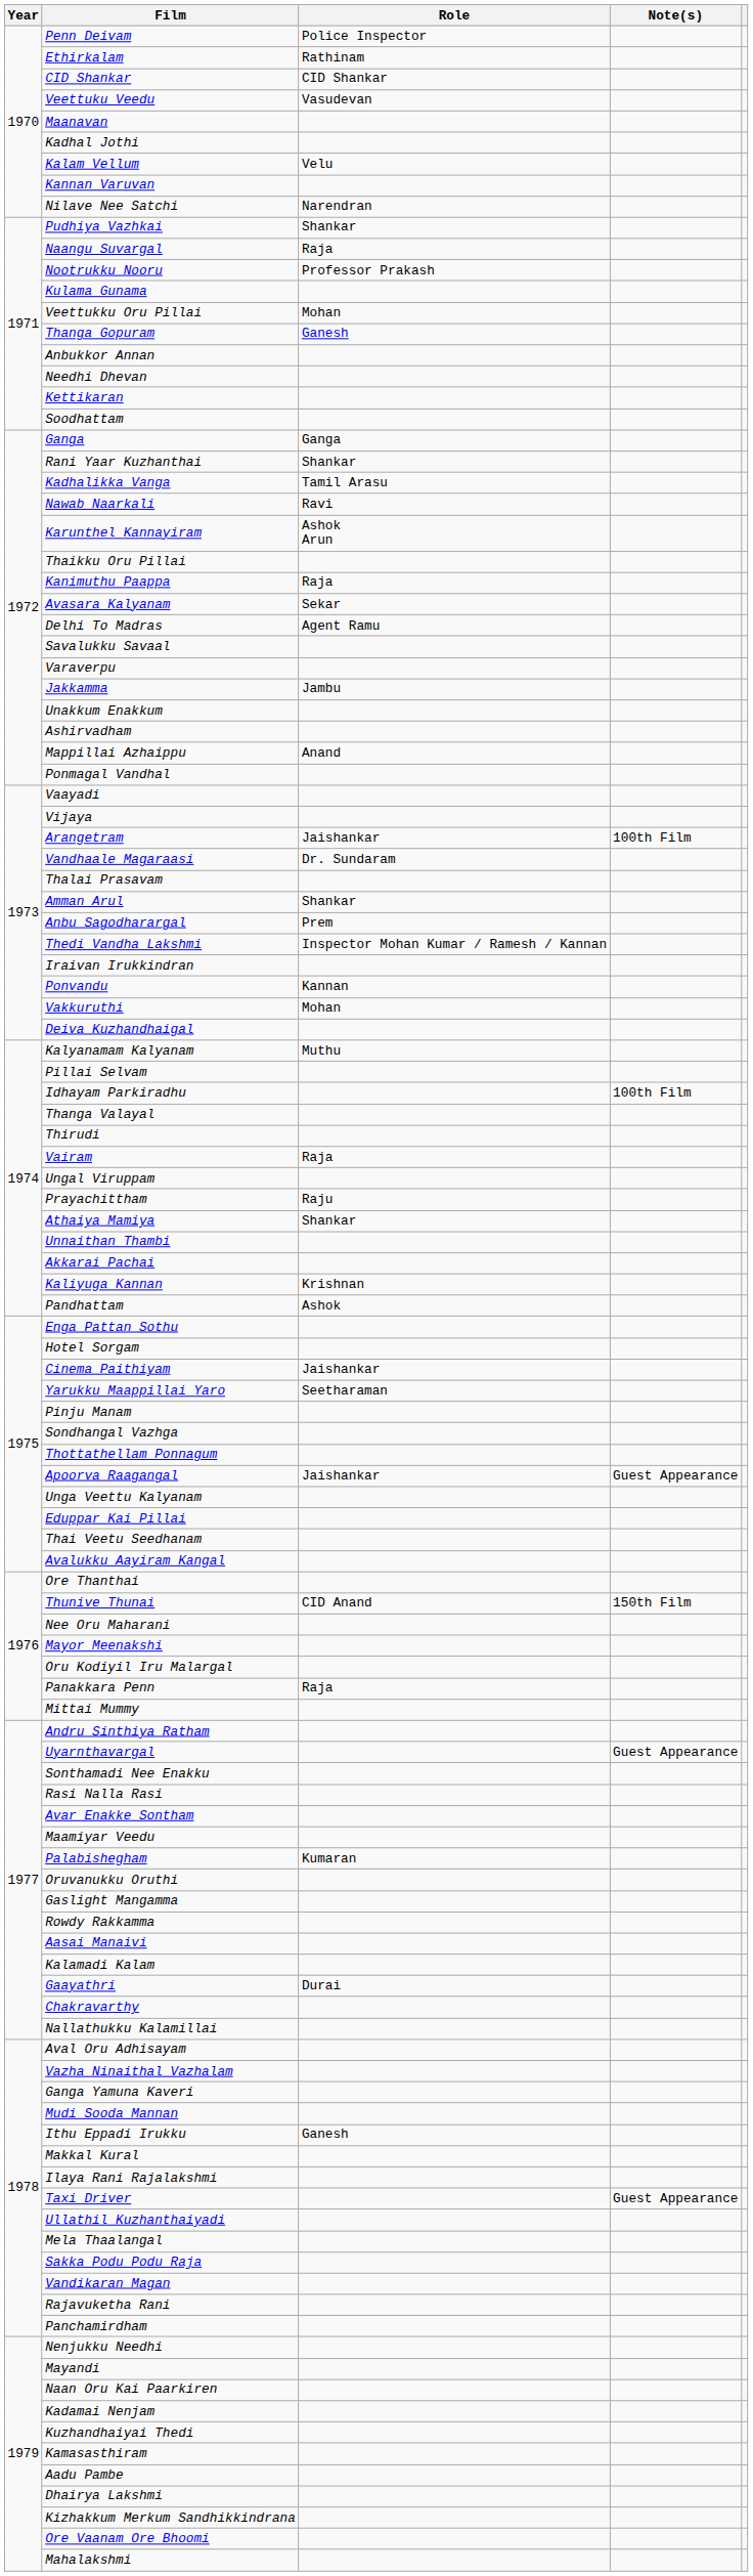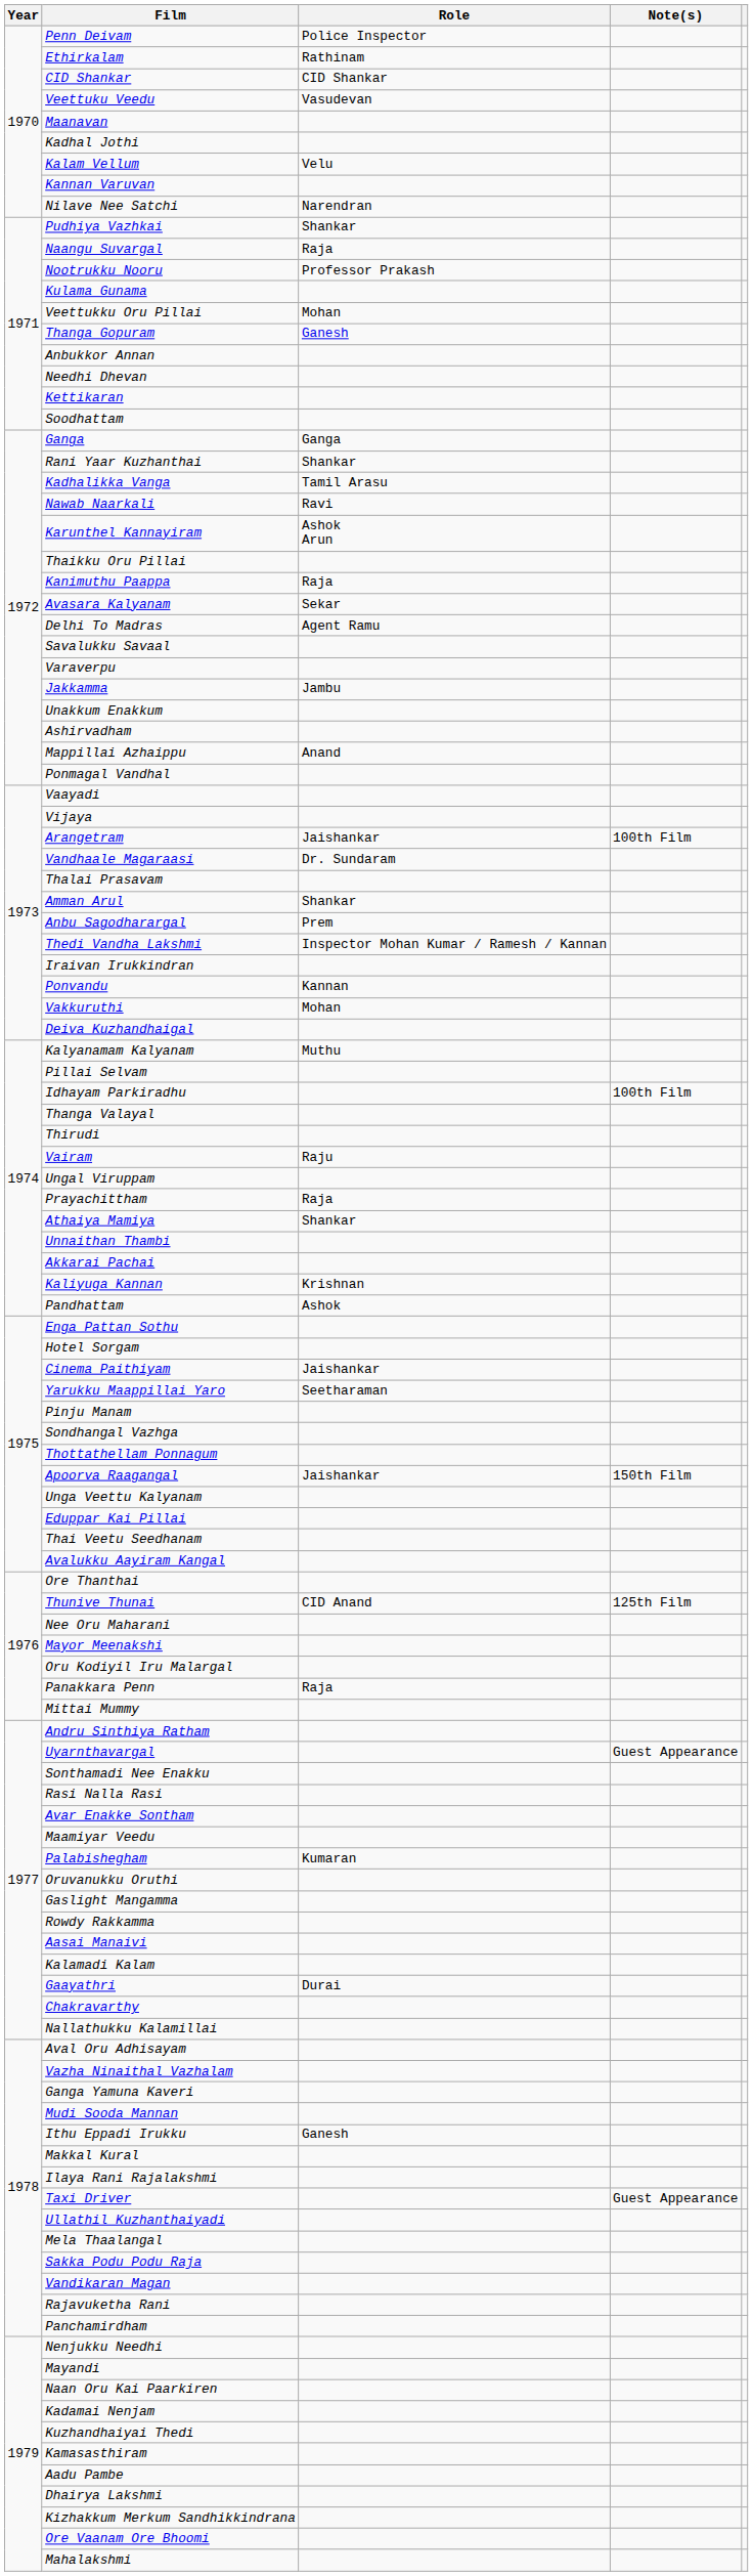Vairam | Role: Raja -> Raju
Prayachittham | Role: Raju -> Raja
Apoorva Raagangal | Note(s): Guest Appearance -> 150th Film
Thunive Thunai | Note(s): 150th Film -> 125th Film
